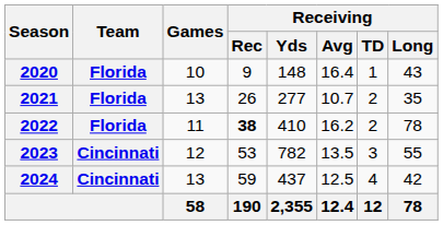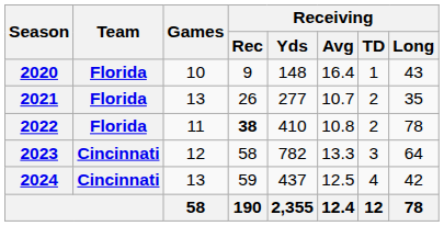2022 | Receiving / Avg: 16.2 -> 10.8
2023 | Receiving / Rec: 53 -> 58
2023 | Receiving / Avg: 13.5 -> 13.3
2023 | Receiving / Long: 55 -> 64
